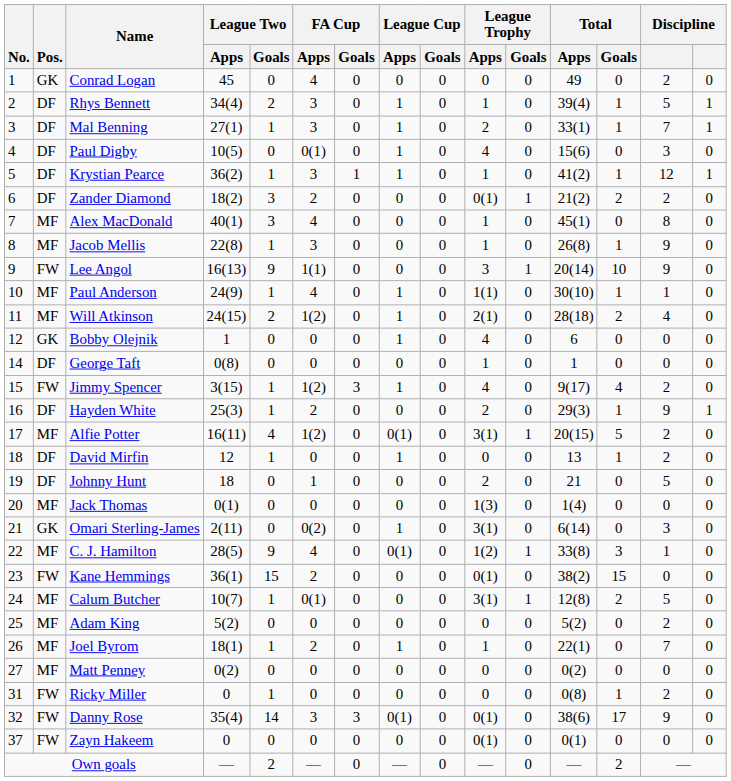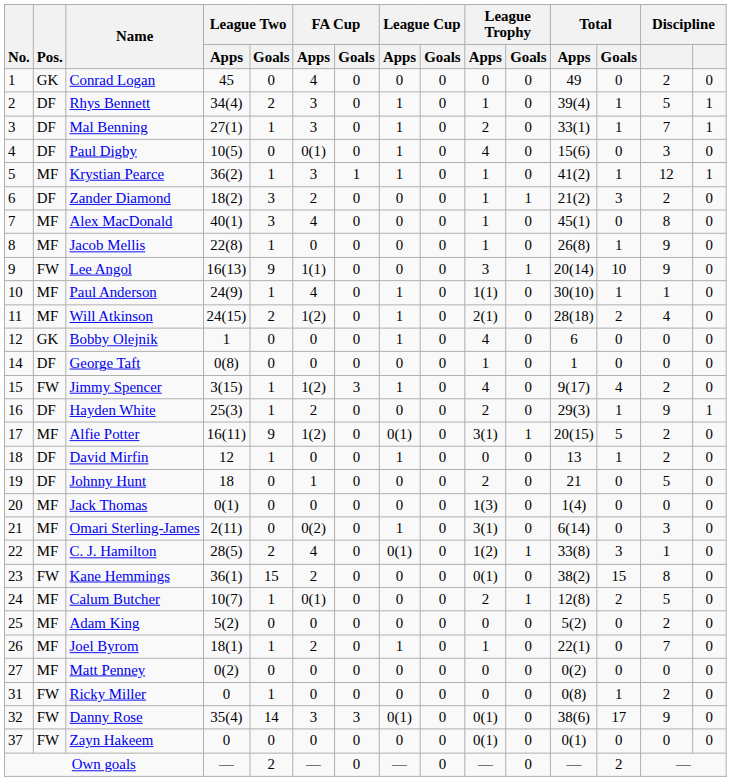Krystian Pearce | Pos.: DF -> MF
Zander Diamond | League Trophy / Apps: 0(1) -> 1
Zander Diamond | Total / Goals: 2 -> 3
Jacob Mellis | FA Cup / Apps: 3 -> 0
Alfie Potter | League Two / Goals: 4 -> 9
Omari Sterling-James | Pos.: GK -> MF
C. J. Hamilton | League Two / Goals: 9 -> 2
Kane Hemmings | column 14: 0 -> 8
Calum Butcher | League Trophy / Apps: 3(1) -> 2
